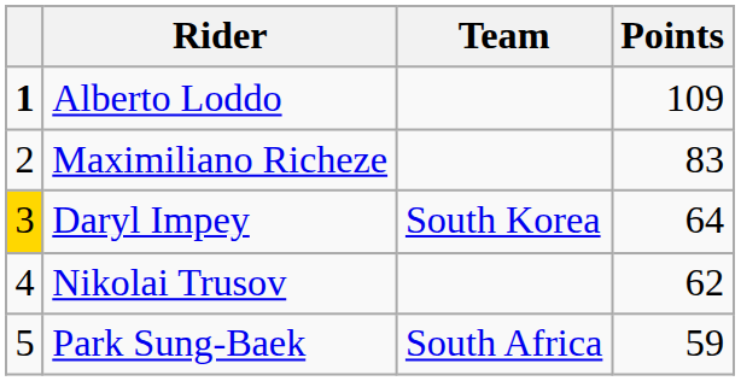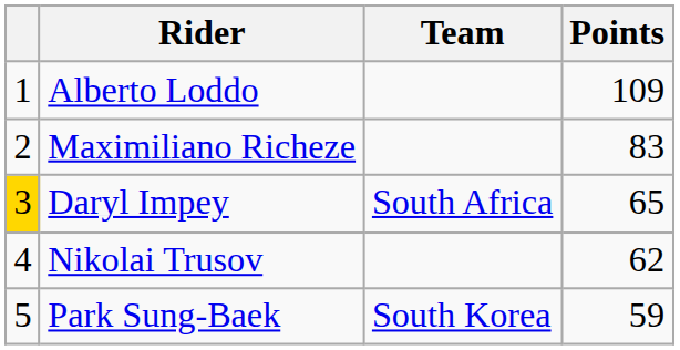Alberto Loddo | column 1: bold -> normal
Daryl Impey | Team: South Korea -> South Africa
Daryl Impey | Points: 64 -> 65
Park Sung-Baek | Team: South Africa -> South Korea
